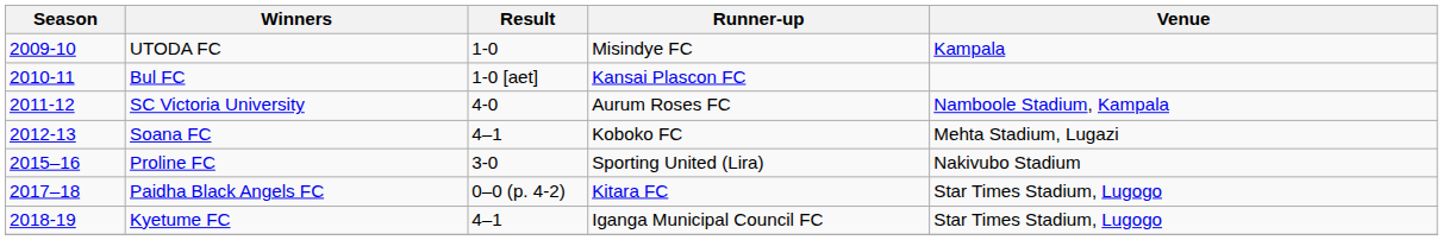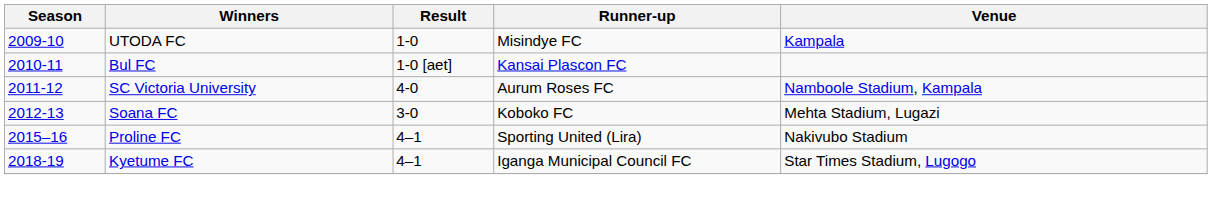Soana FC | Result: 4–1 -> 3-0
Proline FC | Result: 3-0 -> 4–1
- row: 2017–18 | Paidha Black Angels FC | 0–0 (p. 4-2) | Kitara FC | Star Times Stadium, Lugogo
